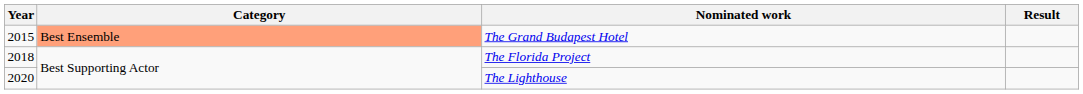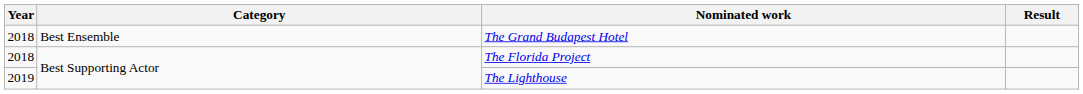The Grand Budapest Hotel | Year: 2015 -> 2018
The Grand Budapest Hotel | Category: lightsalmon background -> no background
The Lighthouse | Year: 2020 -> 2019
